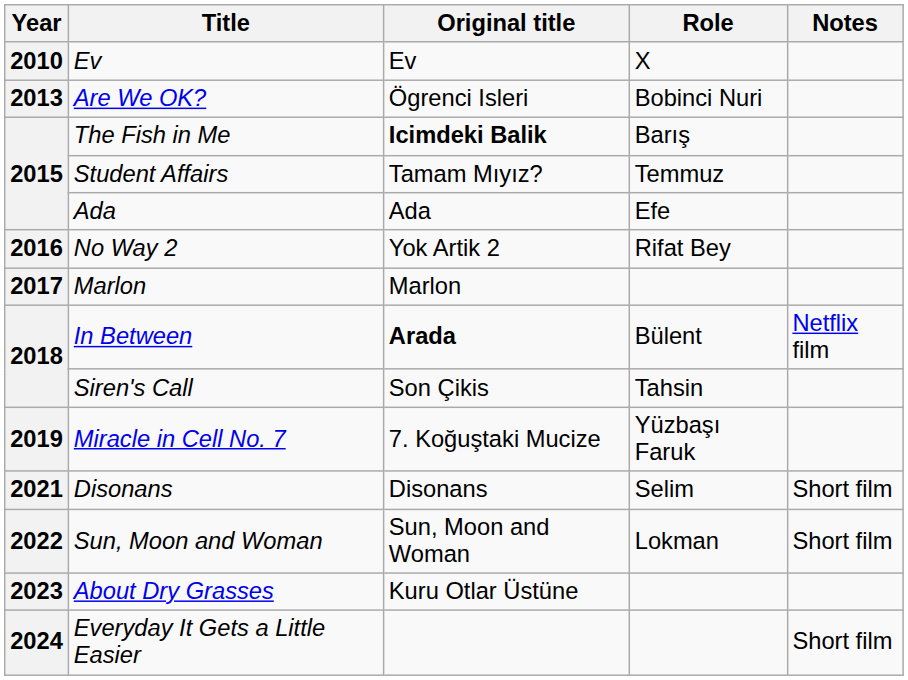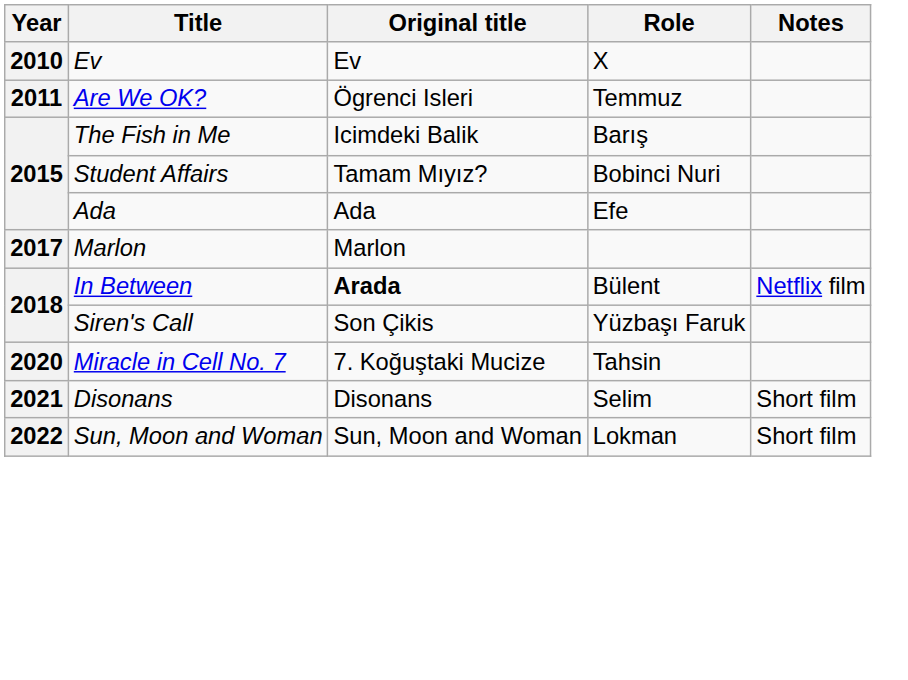Are We OK? | Year: 2013 -> 2011
Are We OK? | Role: Bobinci Nuri -> Temmuz
The Fish in Me | Original title: bold -> normal
Student Affairs | Role: Temmuz -> Bobinci Nuri
- row: 2016 | No Way 2 | Yok Artik 2 | Rifat Bey
Siren's Call | Role: Tahsin -> Yüzbaşı Faruk
Miracle in Cell No. 7 | Year: 2019 -> 2020
Miracle in Cell No. 7 | Role: Yüzbaşı Faruk -> Tahsin
- row: 2023 | About Dry Grasses | Kuru Otlar Üstüne
- row: 2024 | Everyday It Gets a Little Easier | Short film
